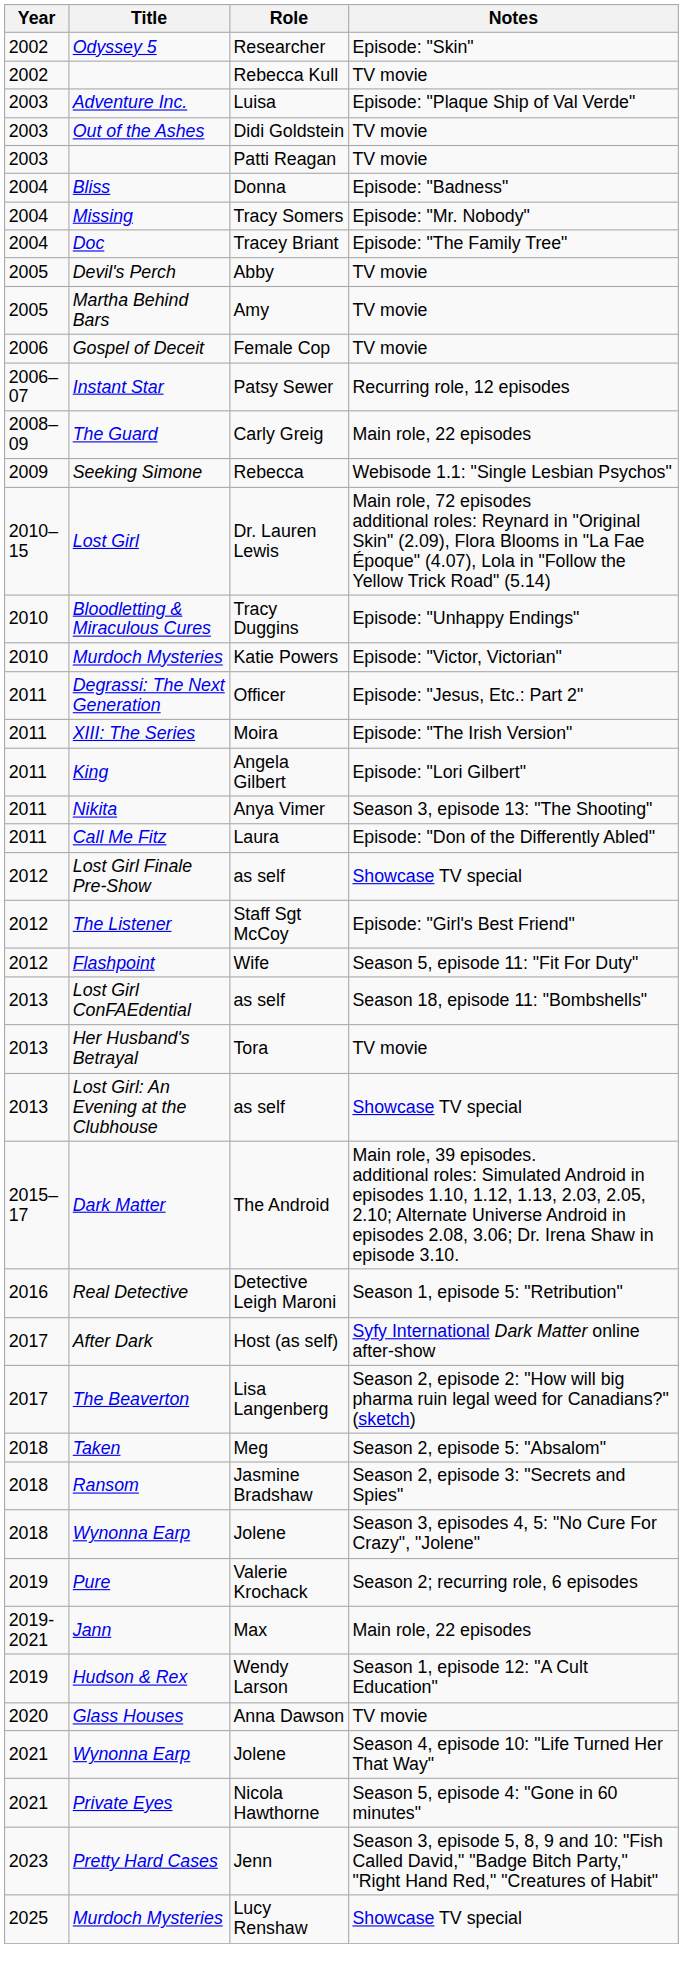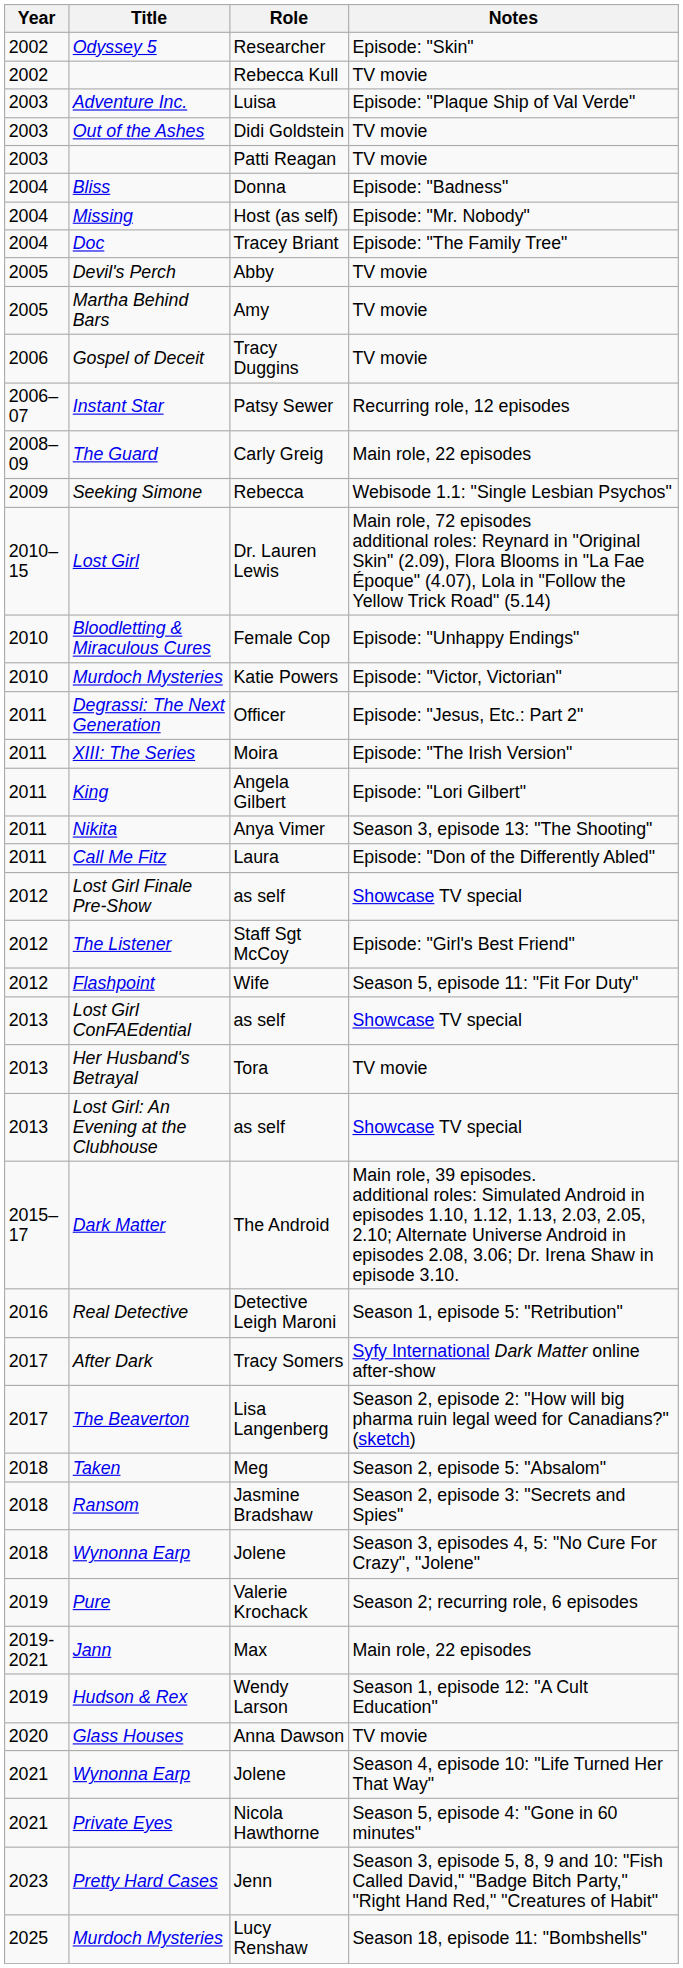Missing | Role: Tracy Somers -> Host (as self)
Gospel of Deceit | Role: Female Cop -> Tracy Duggins
Bloodletting & Miraculous Cures | Role: Tracy Duggins -> Female Cop
Lost Girl ConFAEdential | Notes: Season 18, episode 11: "Bombshells" -> Showcase TV special
After Dark | Role: Host (as self) -> Tracy Somers
2025 / Murdoch Mysteries | Notes: Showcase TV special -> Season 18, episode 11: "Bombshells"
